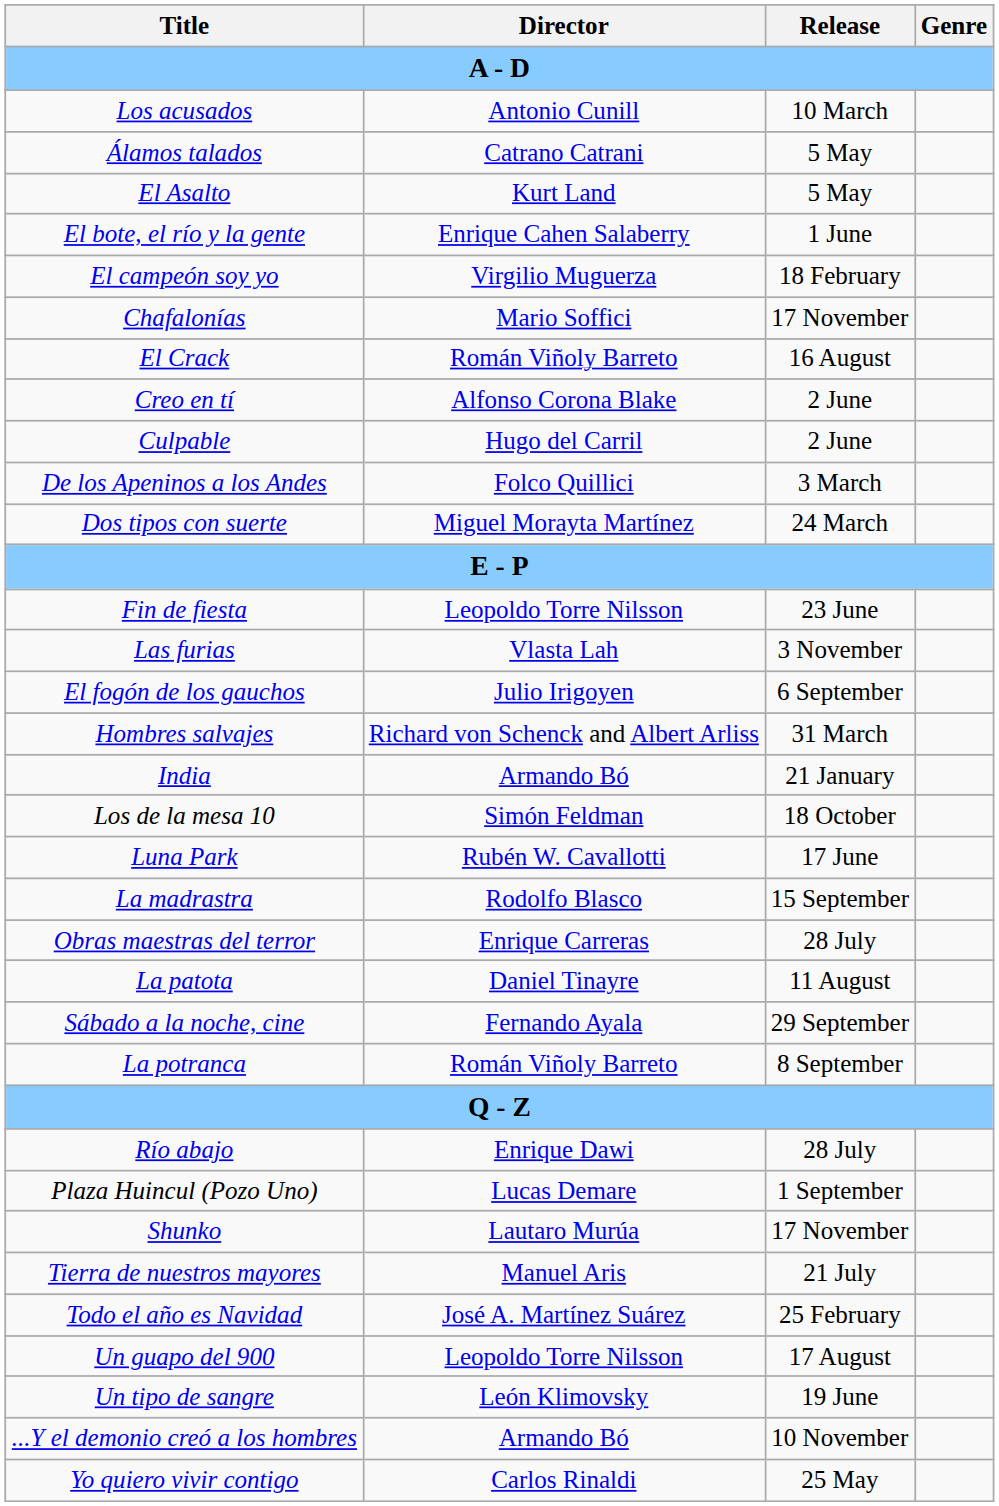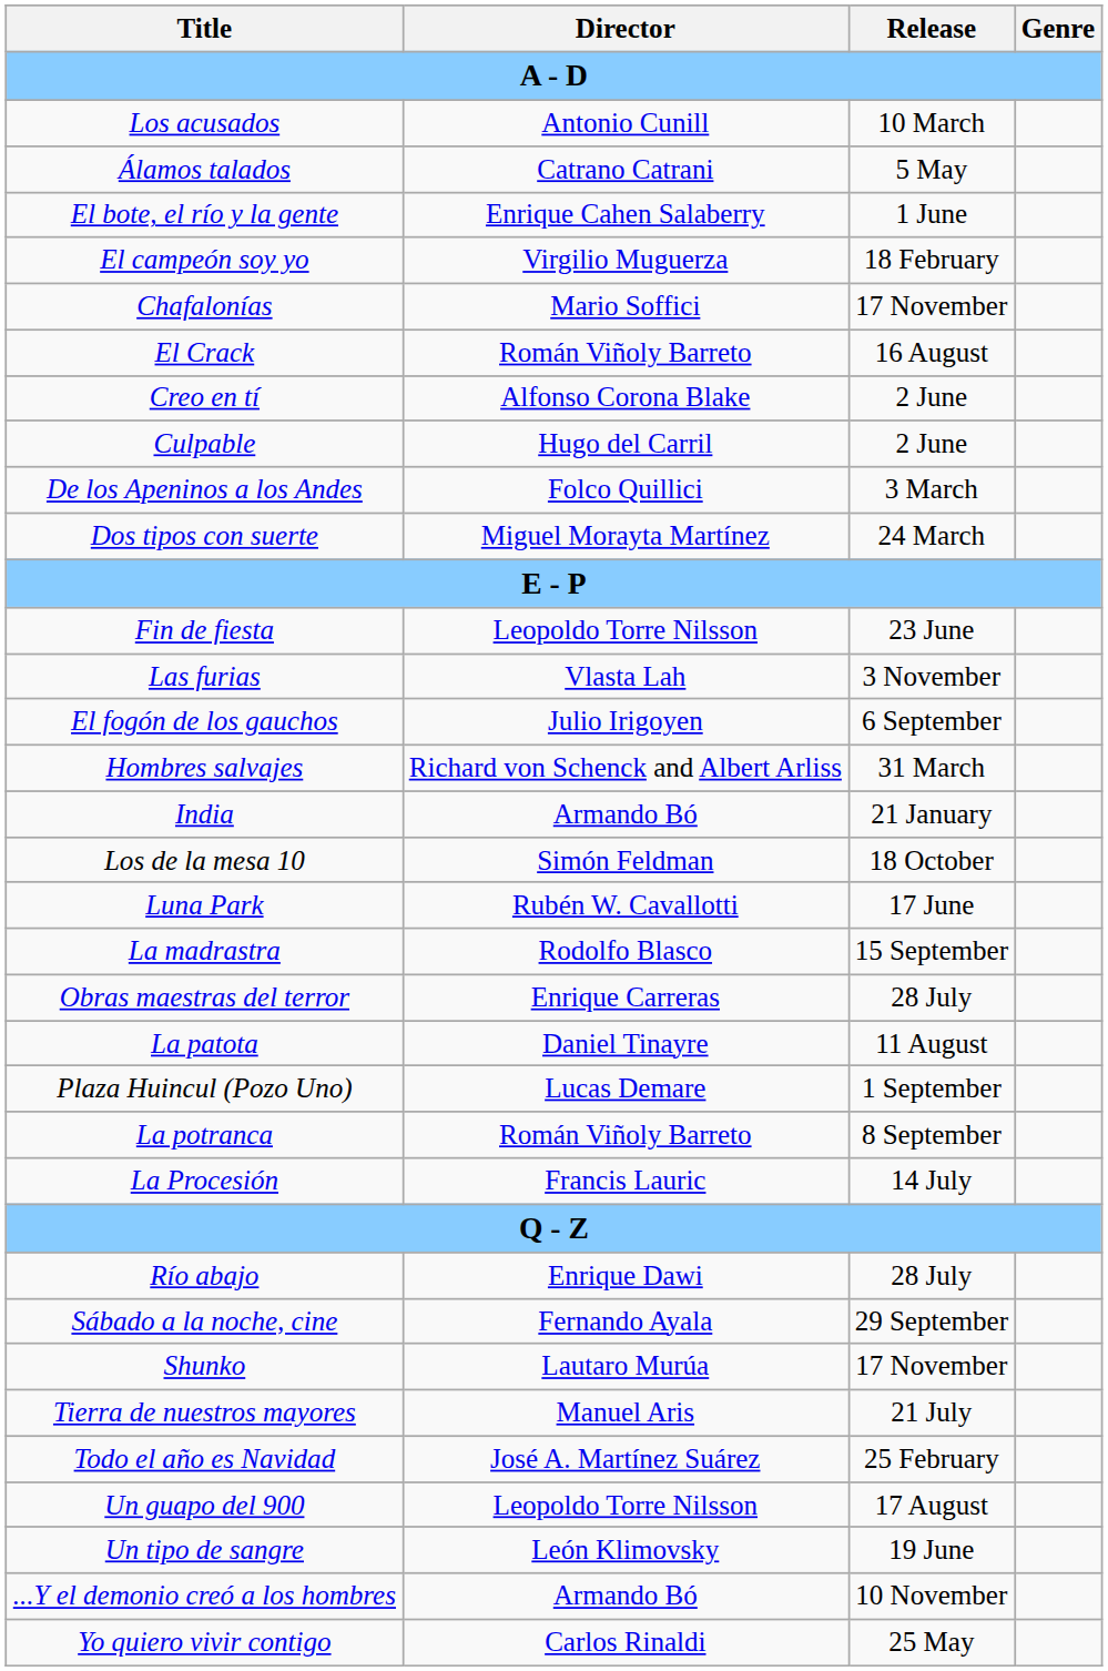- row: El Asalto | Kurt Land | 5 May
rows swapped: Plaza Huincul (Pozo Uno) <-> Sábado a la noche, cine
+ row: La Procesión | Francis Lauric | 14 July
